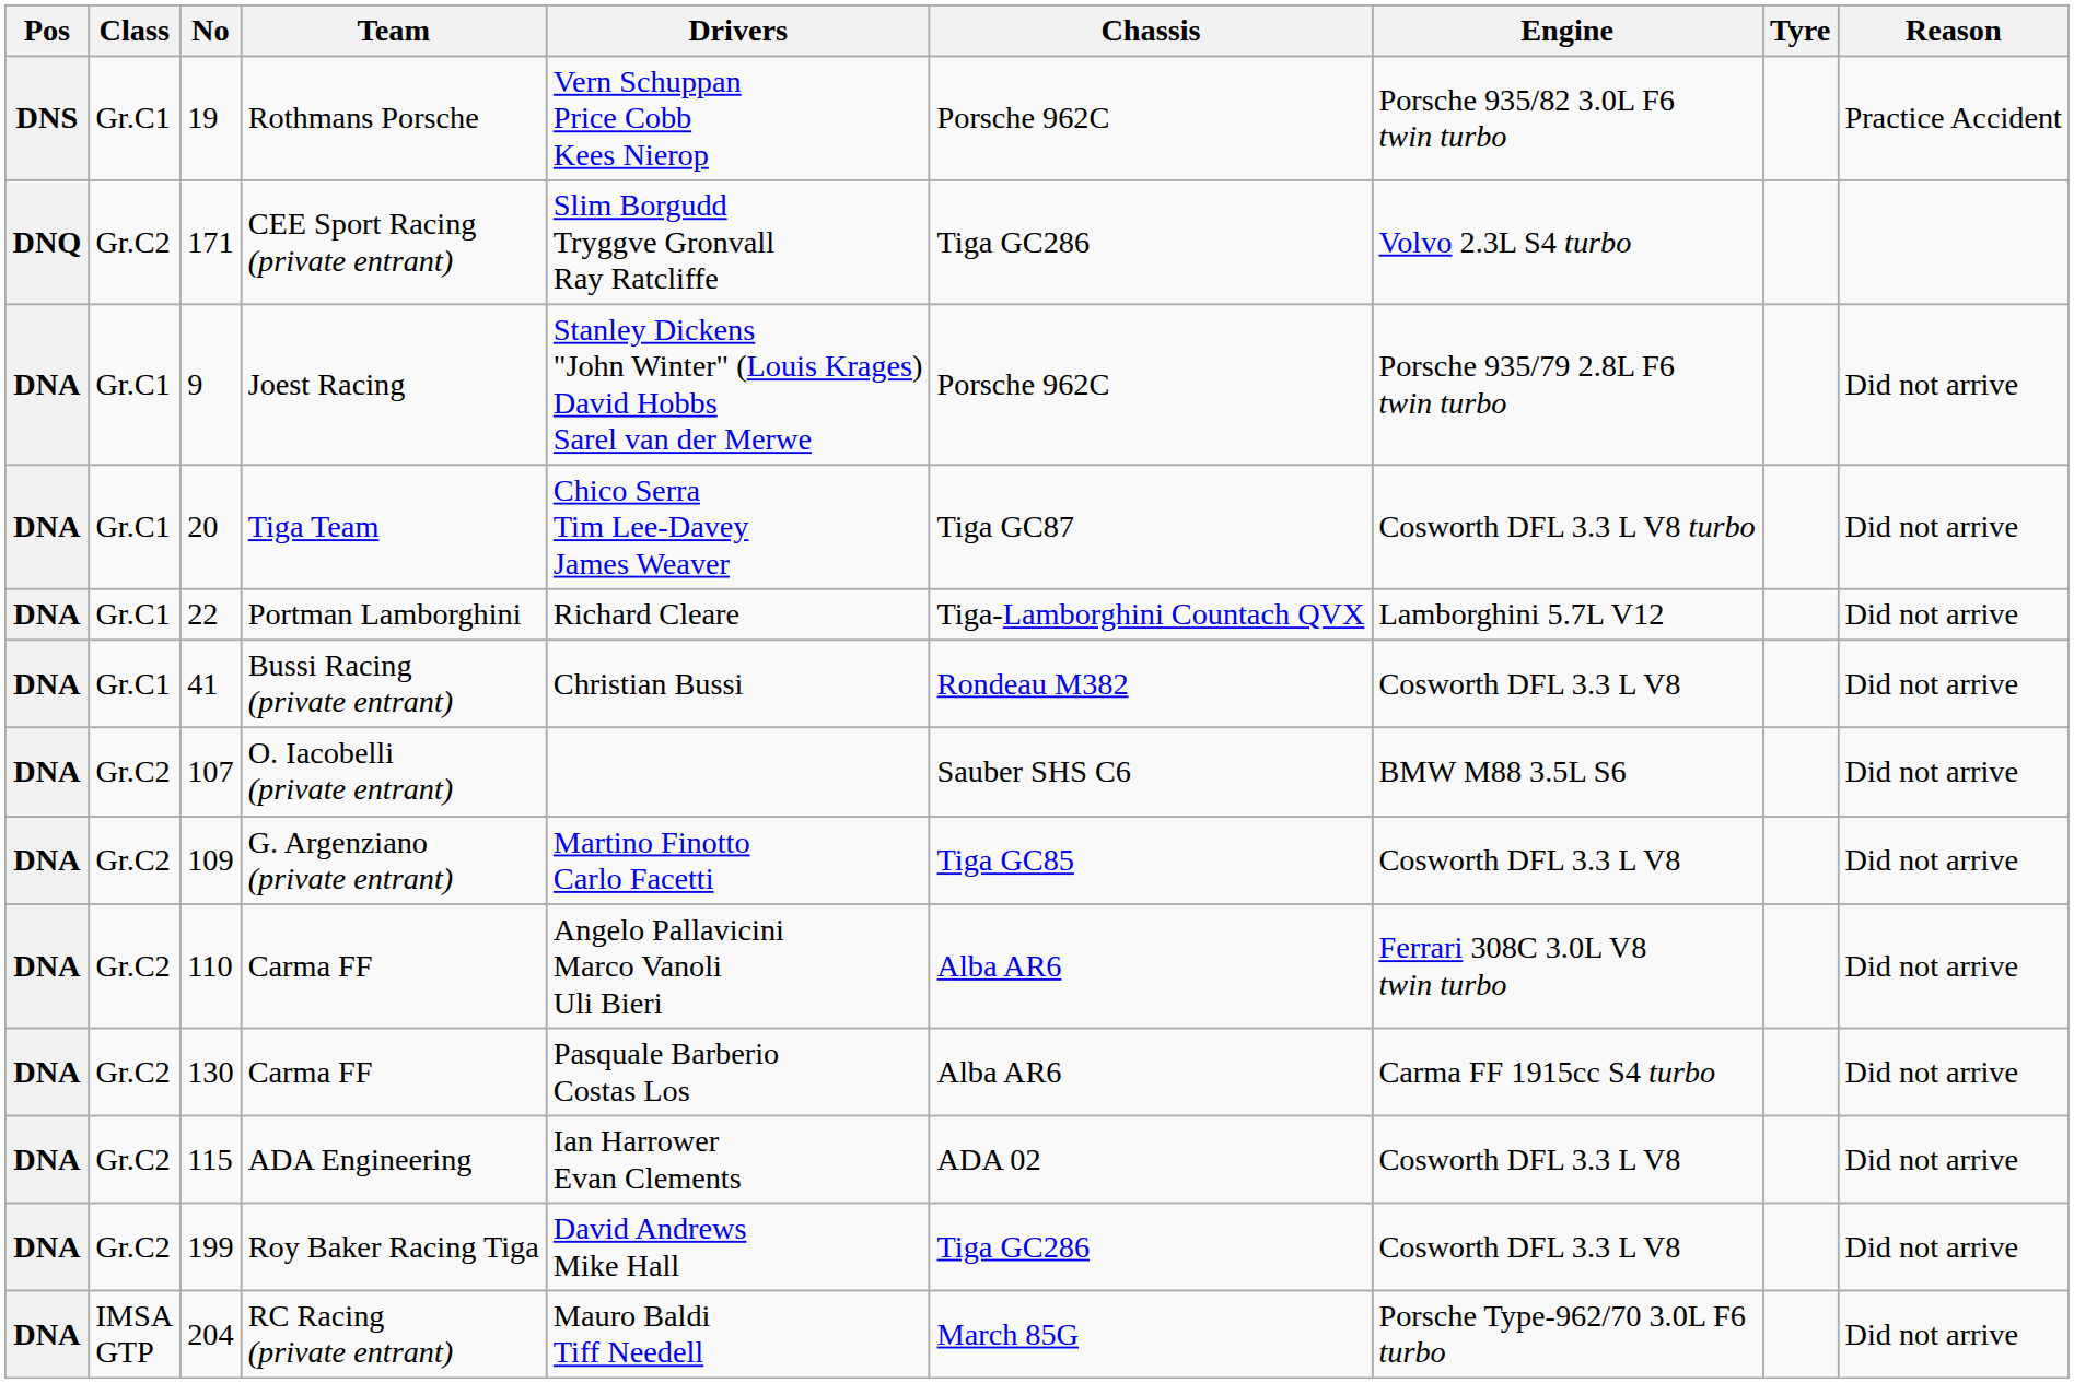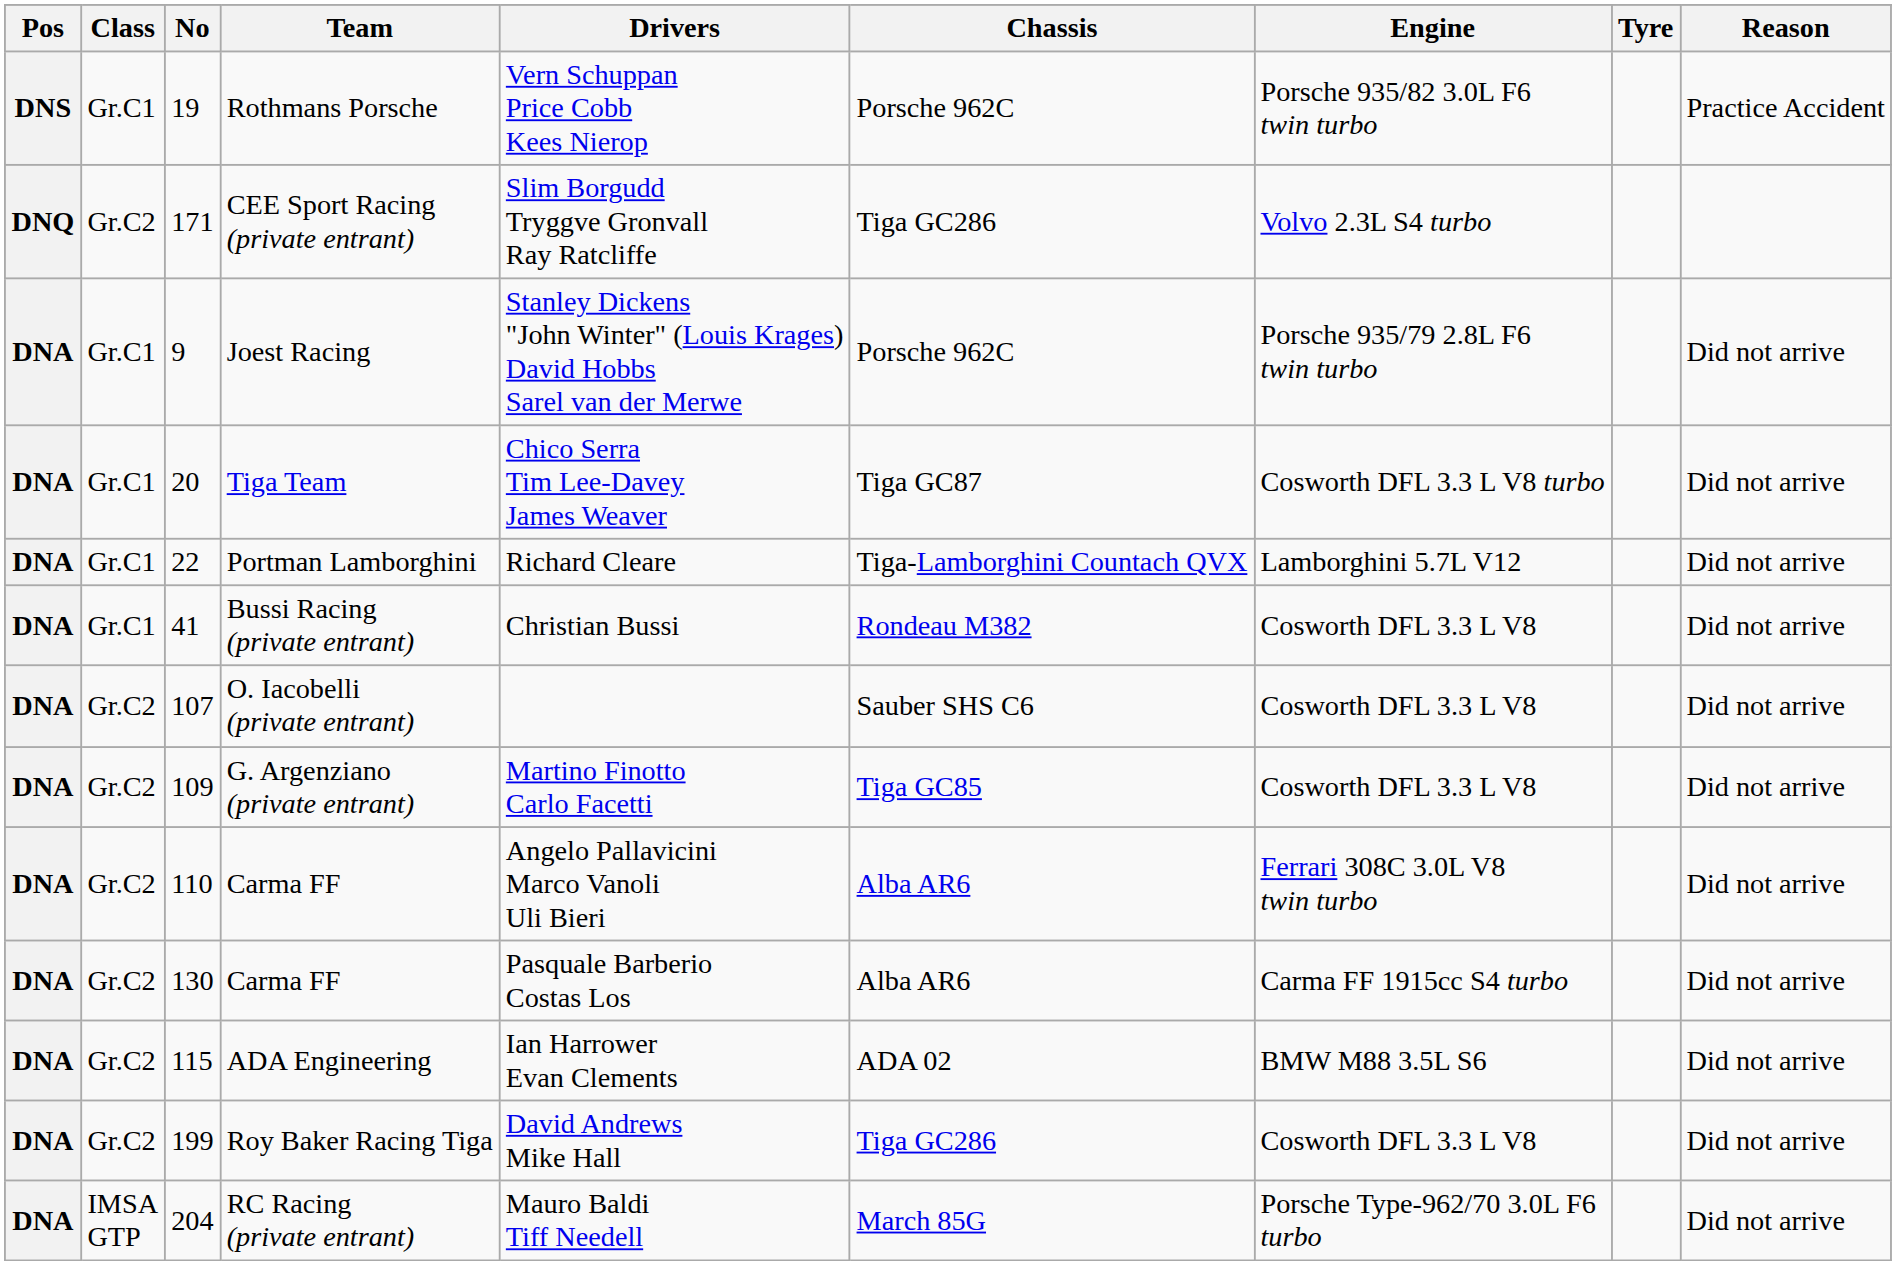O. Iacobelli (private entrant) | Engine: BMW M88 3.5L S6 -> Cosworth DFL 3.3 L V8
ADA Engineering | Engine: Cosworth DFL 3.3 L V8 -> BMW M88 3.5L S6
